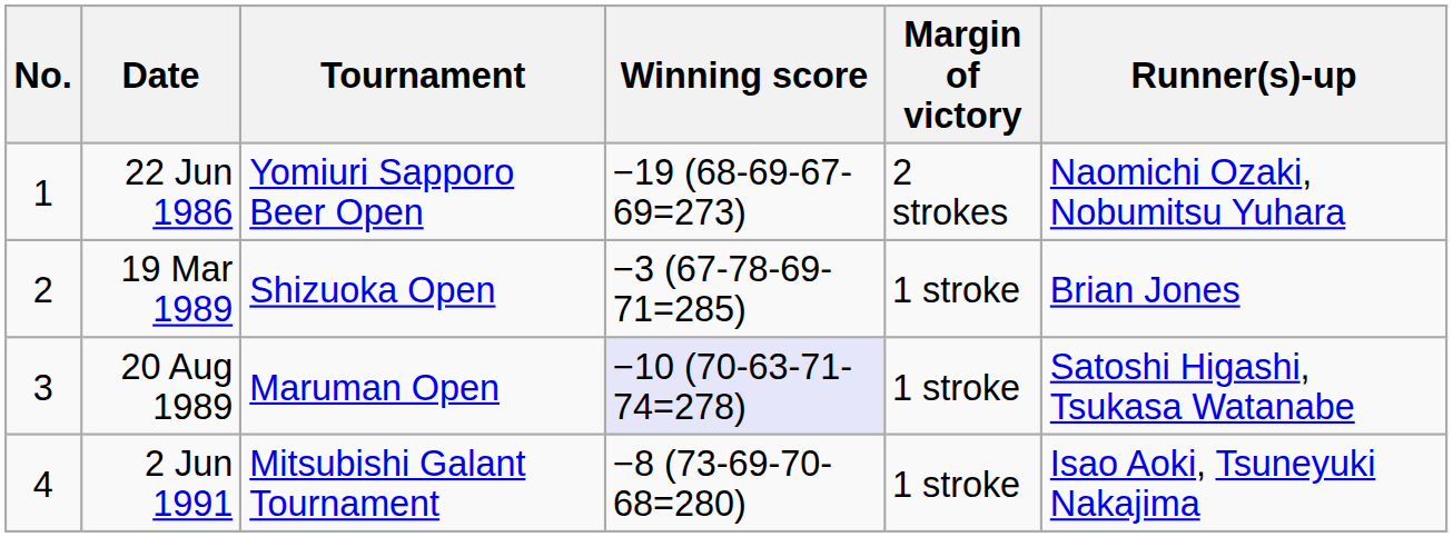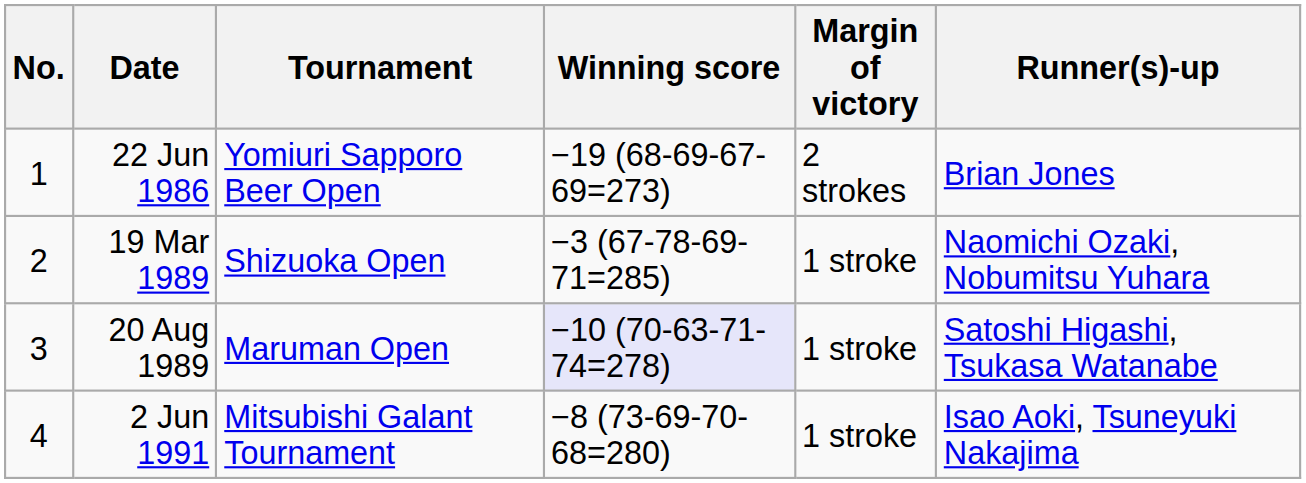22 Jun 1986 | Runner(s)-up: Naomichi Ozaki, Nobumitsu Yuhara -> Brian Jones
19 Mar 1989 | Runner(s)-up: Brian Jones -> Naomichi Ozaki, Nobumitsu Yuhara
